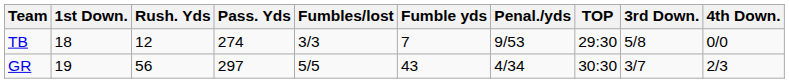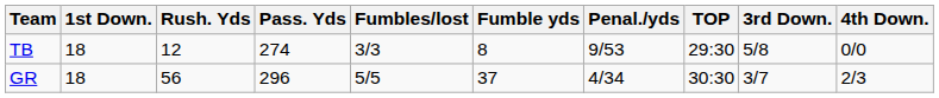TB | Fumble yds: 7 -> 8
GR | 1st Down.: 19 -> 18
GR | Pass. Yds: 297 -> 296
GR | Fumble yds: 43 -> 37
